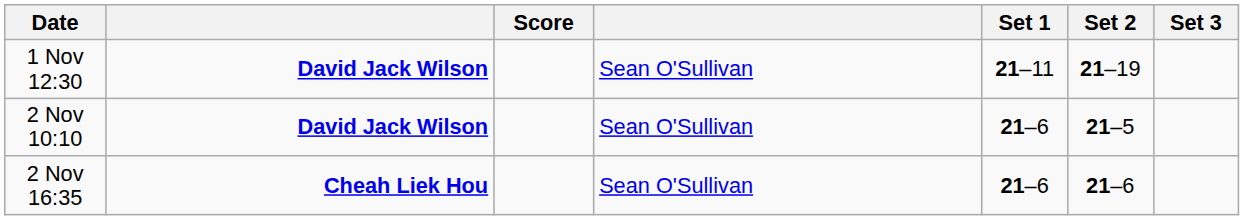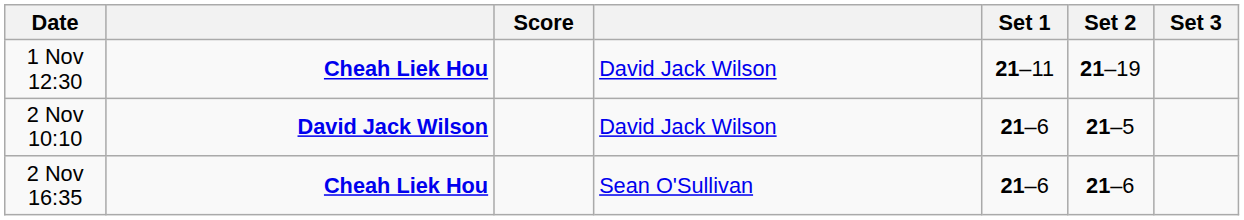1 Nov 12:30 | column 2: David Jack Wilson -> Cheah Liek Hou
1 Nov 12:30 | column 4: Sean O'Sullivan -> David Jack Wilson
2 Nov 10:10 | column 4: Sean O'Sullivan -> David Jack Wilson
